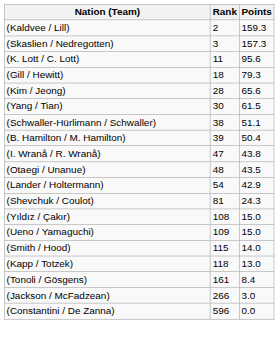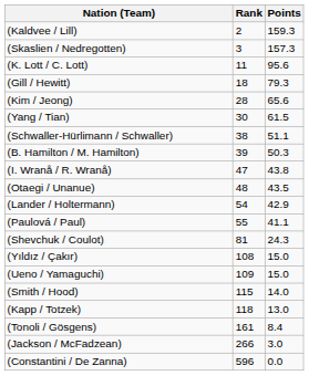(B. Hamilton / M. Hamilton) | Points: 50.4 -> 50.3
+ row: (Paulová / Paul) | 55 | 41.1
